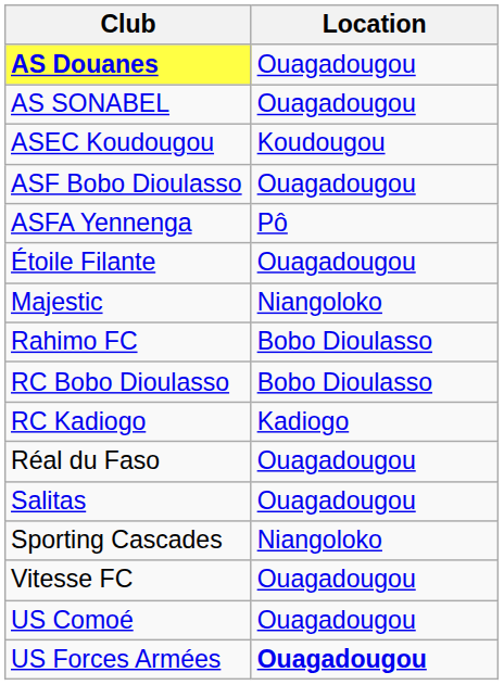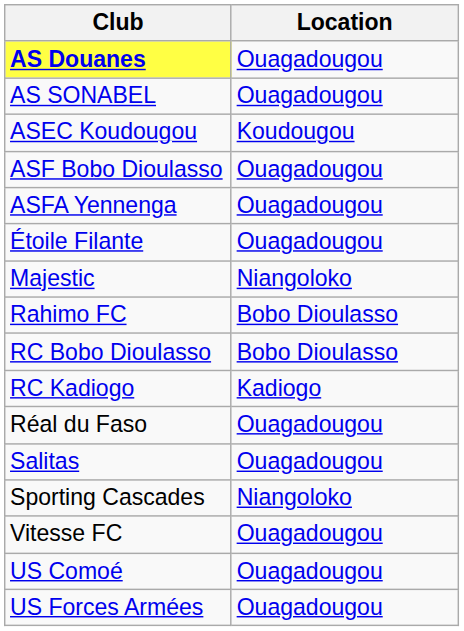ASFA Yennenga | Location: Pô -> Ouagadougou
US Forces Armées | Location: bold -> normal
